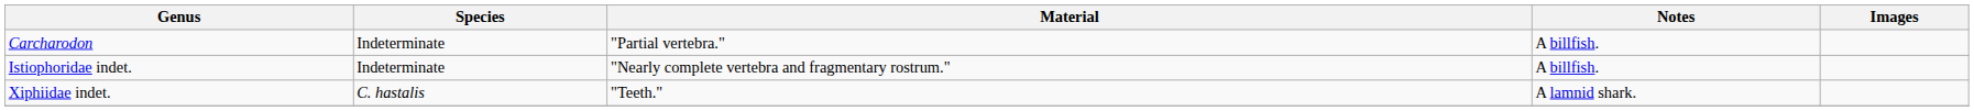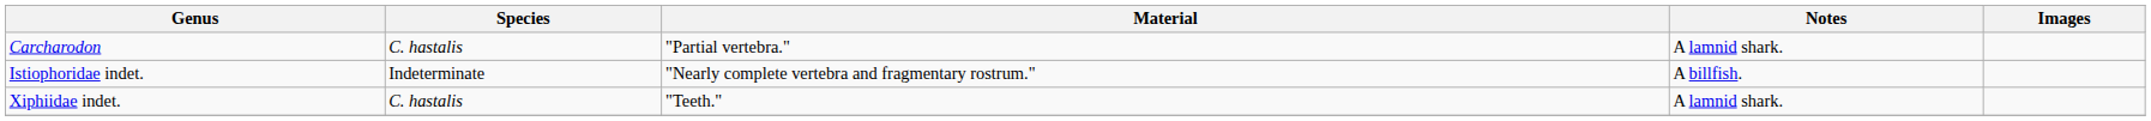Carcharodon | Species: Indeterminate -> C. hastalis
Carcharodon | Notes: A billfish. -> A lamnid shark.
